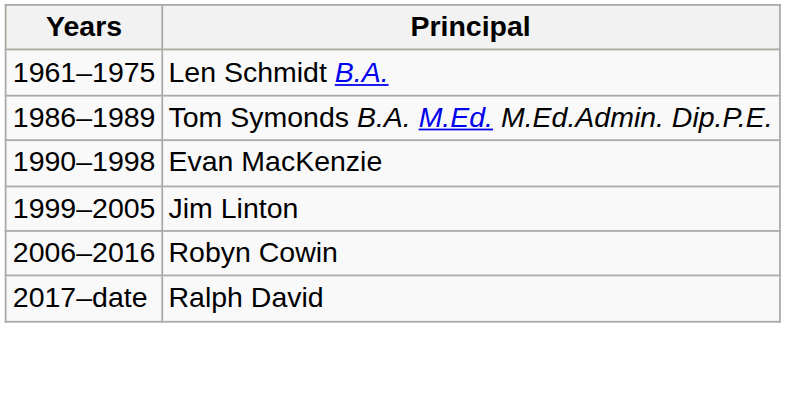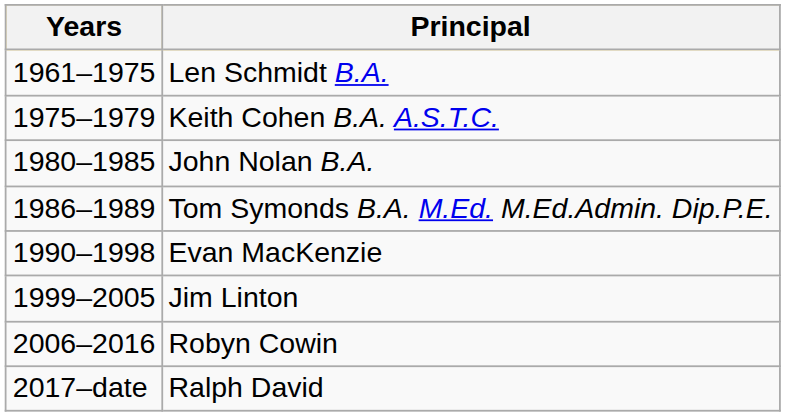+ row: 1975–1979 | Keith Cohen B.A. A.S.T.C.
+ row: 1980–1985 | John Nolan B.A.
